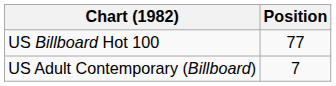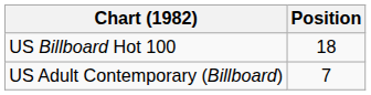US Billboard Hot 100 | Position: 77 -> 18
